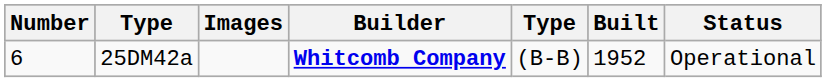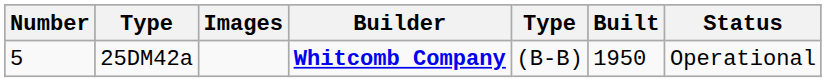25DM42a | Number: 6 -> 5
25DM42a | Built: 1952 -> 1950
